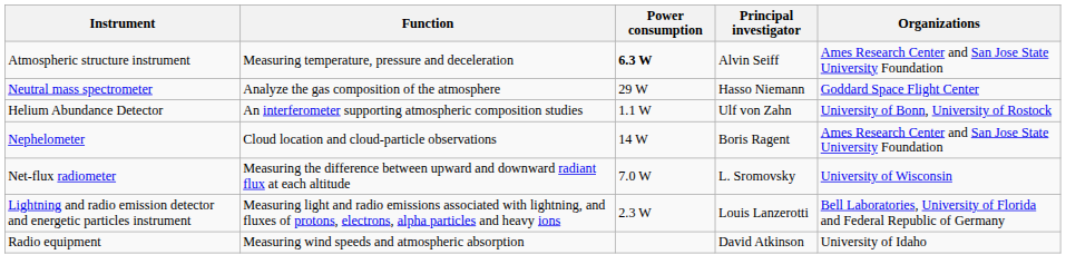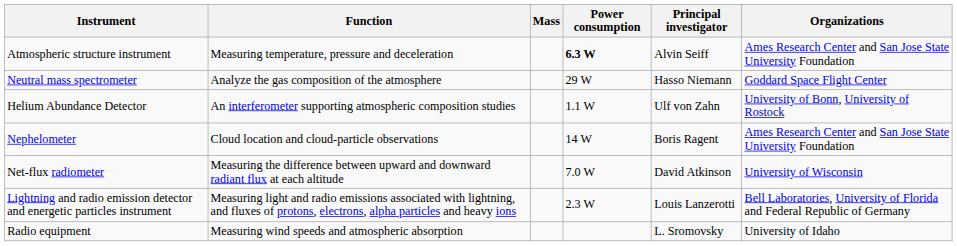+ column: Mass
Net-flux radiometer | Principal investigator: L. Sromovsky -> David Atkinson
Radio equipment | Principal investigator: David Atkinson -> L. Sromovsky
